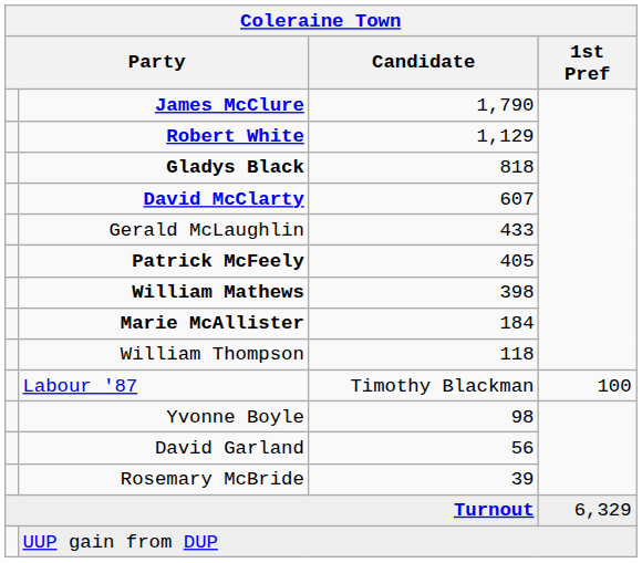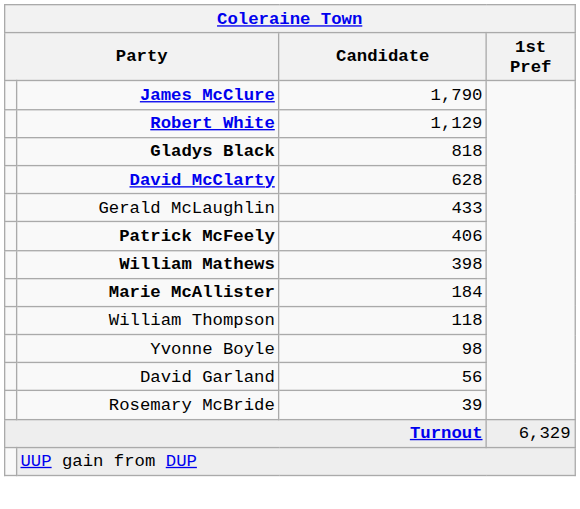David McClarty | Candidate: 607 -> 628
Patrick McFeely | Candidate: 405 -> 406
- row: Labour '87 | Timothy Blackman | 100
